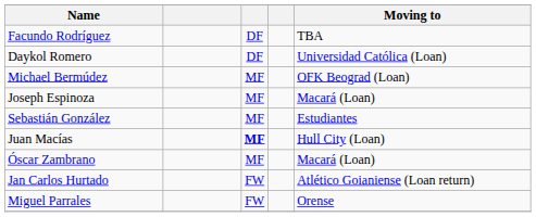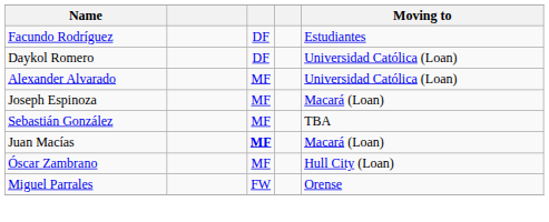Facundo Rodríguez | Moving to: TBA -> Estudiantes
+ row: Alexander Alvarado | MF | Universidad Católica (Loan)
- row: Michael Bermúdez | MF | OFK Beograd (Loan)
Sebastián González | Moving to: Estudiantes -> TBA
Juan Macías | Moving to: Hull City (Loan) -> Macará (Loan)
Óscar Zambrano | Moving to: Macará (Loan) -> Hull City (Loan)
- row: Jan Carlos Hurtado | FW | Atlético Goianiense (Loan return)
